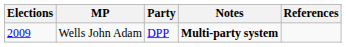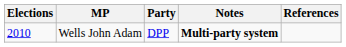Wells John Adam | Elections: 2009 -> 2010
